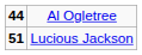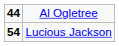Lucious Jackson | column 1: 51 -> 54
